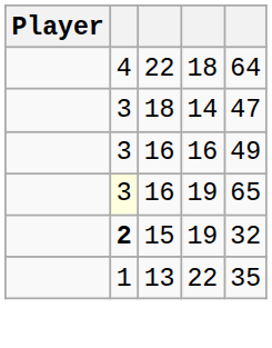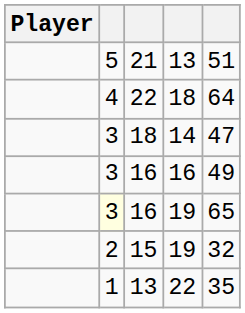+ row: 5 | 21 | 13 | 51
15 | column 2: bold -> normal
